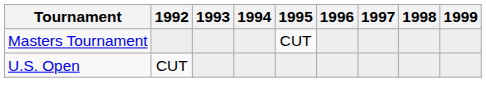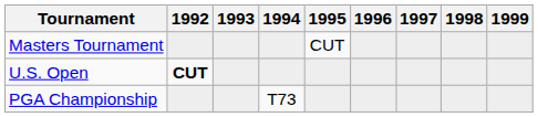U.S. Open | 1992: normal -> bold
+ row: PGA Championship | T73
